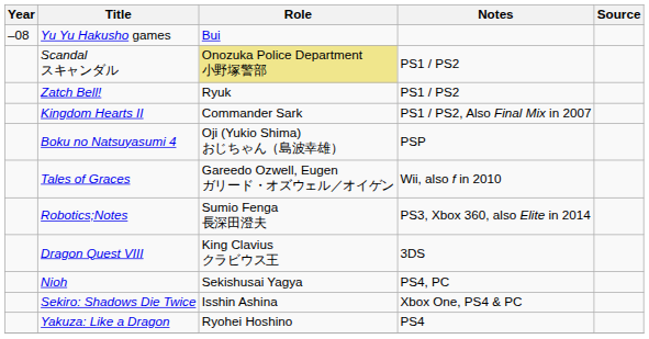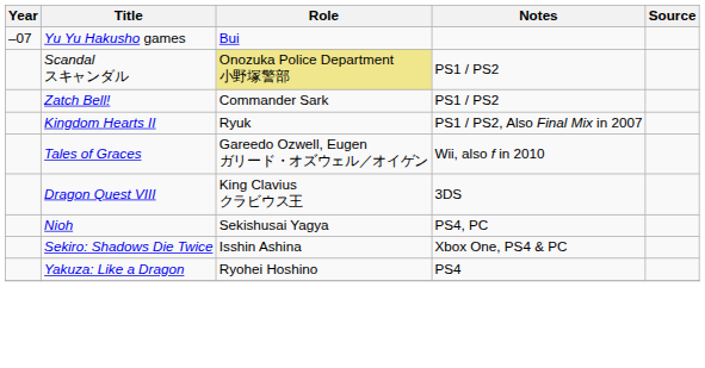Yu Yu Hakusho games | Year: –08 -> –07
Zatch Bell! | Role: Ryuk -> Commander Sark
Kingdom Hearts II | Role: Commander Sark -> Ryuk
- row: Boku no Natsuyasumi 4 | Oji (Yukio Shima) おじちゃん（島波幸雄） | PSP
- row: Robotics;Notes | Sumio Fenga 長深田澄夫 | PS3, Xbox 360, also Elite in 2014
